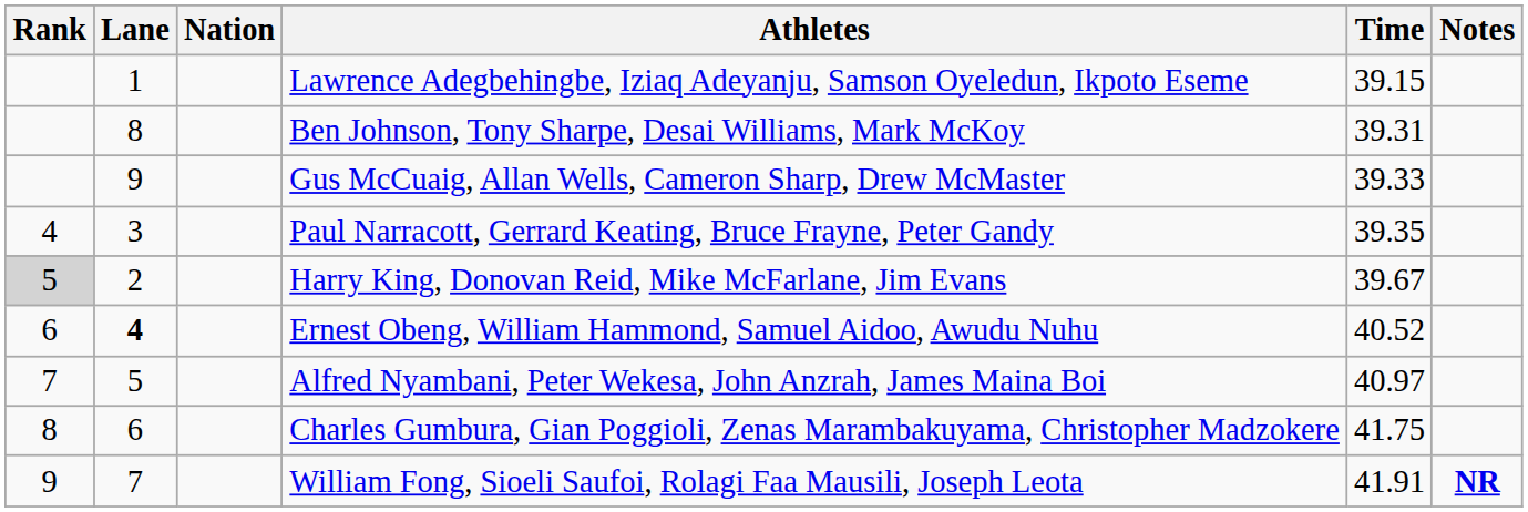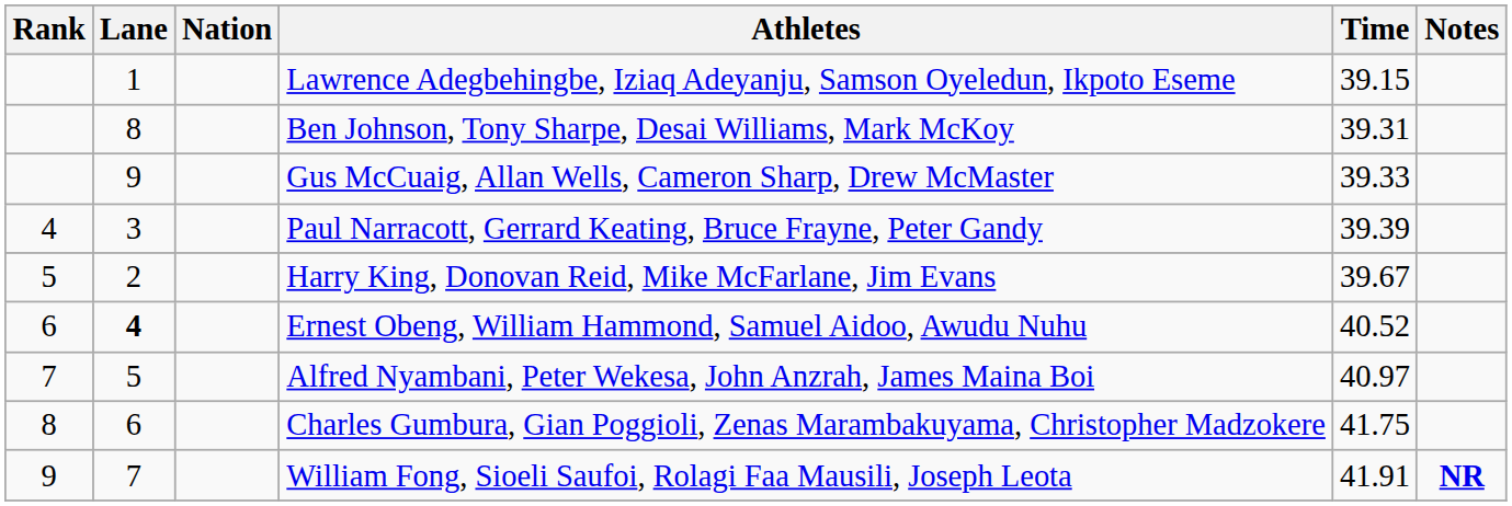Paul Narracott, Gerrard Keating, Bruce Frayne, Peter Gandy | Time: 39.35 -> 39.39
Harry King, Donovan Reid, Mike McFarlane, Jim Evans | Rank: lightgrey background -> no background
